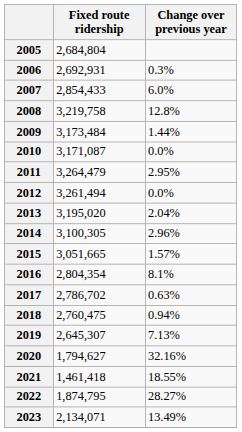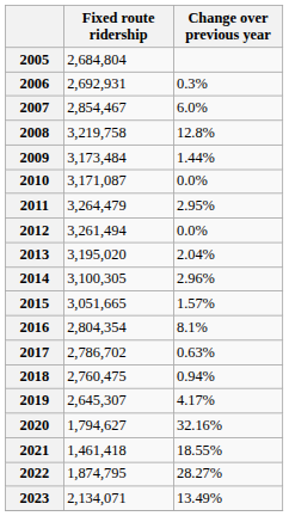2007 | Fixed route ridership: 2,854,433 -> 2,854,467
2019 | Change over previous year: 7.13% -> 4.17%
